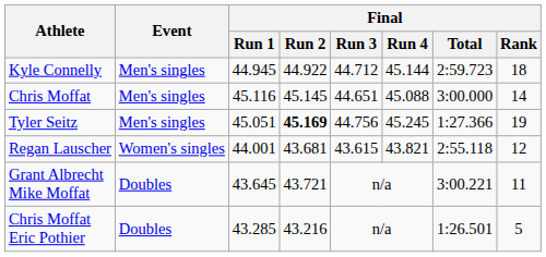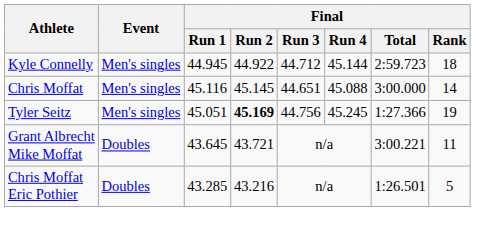- row: Regan Lauscher | Women's singles | 44.001 | 43.681 | 43.615 | 43.821 | 2:55.118 | 12
